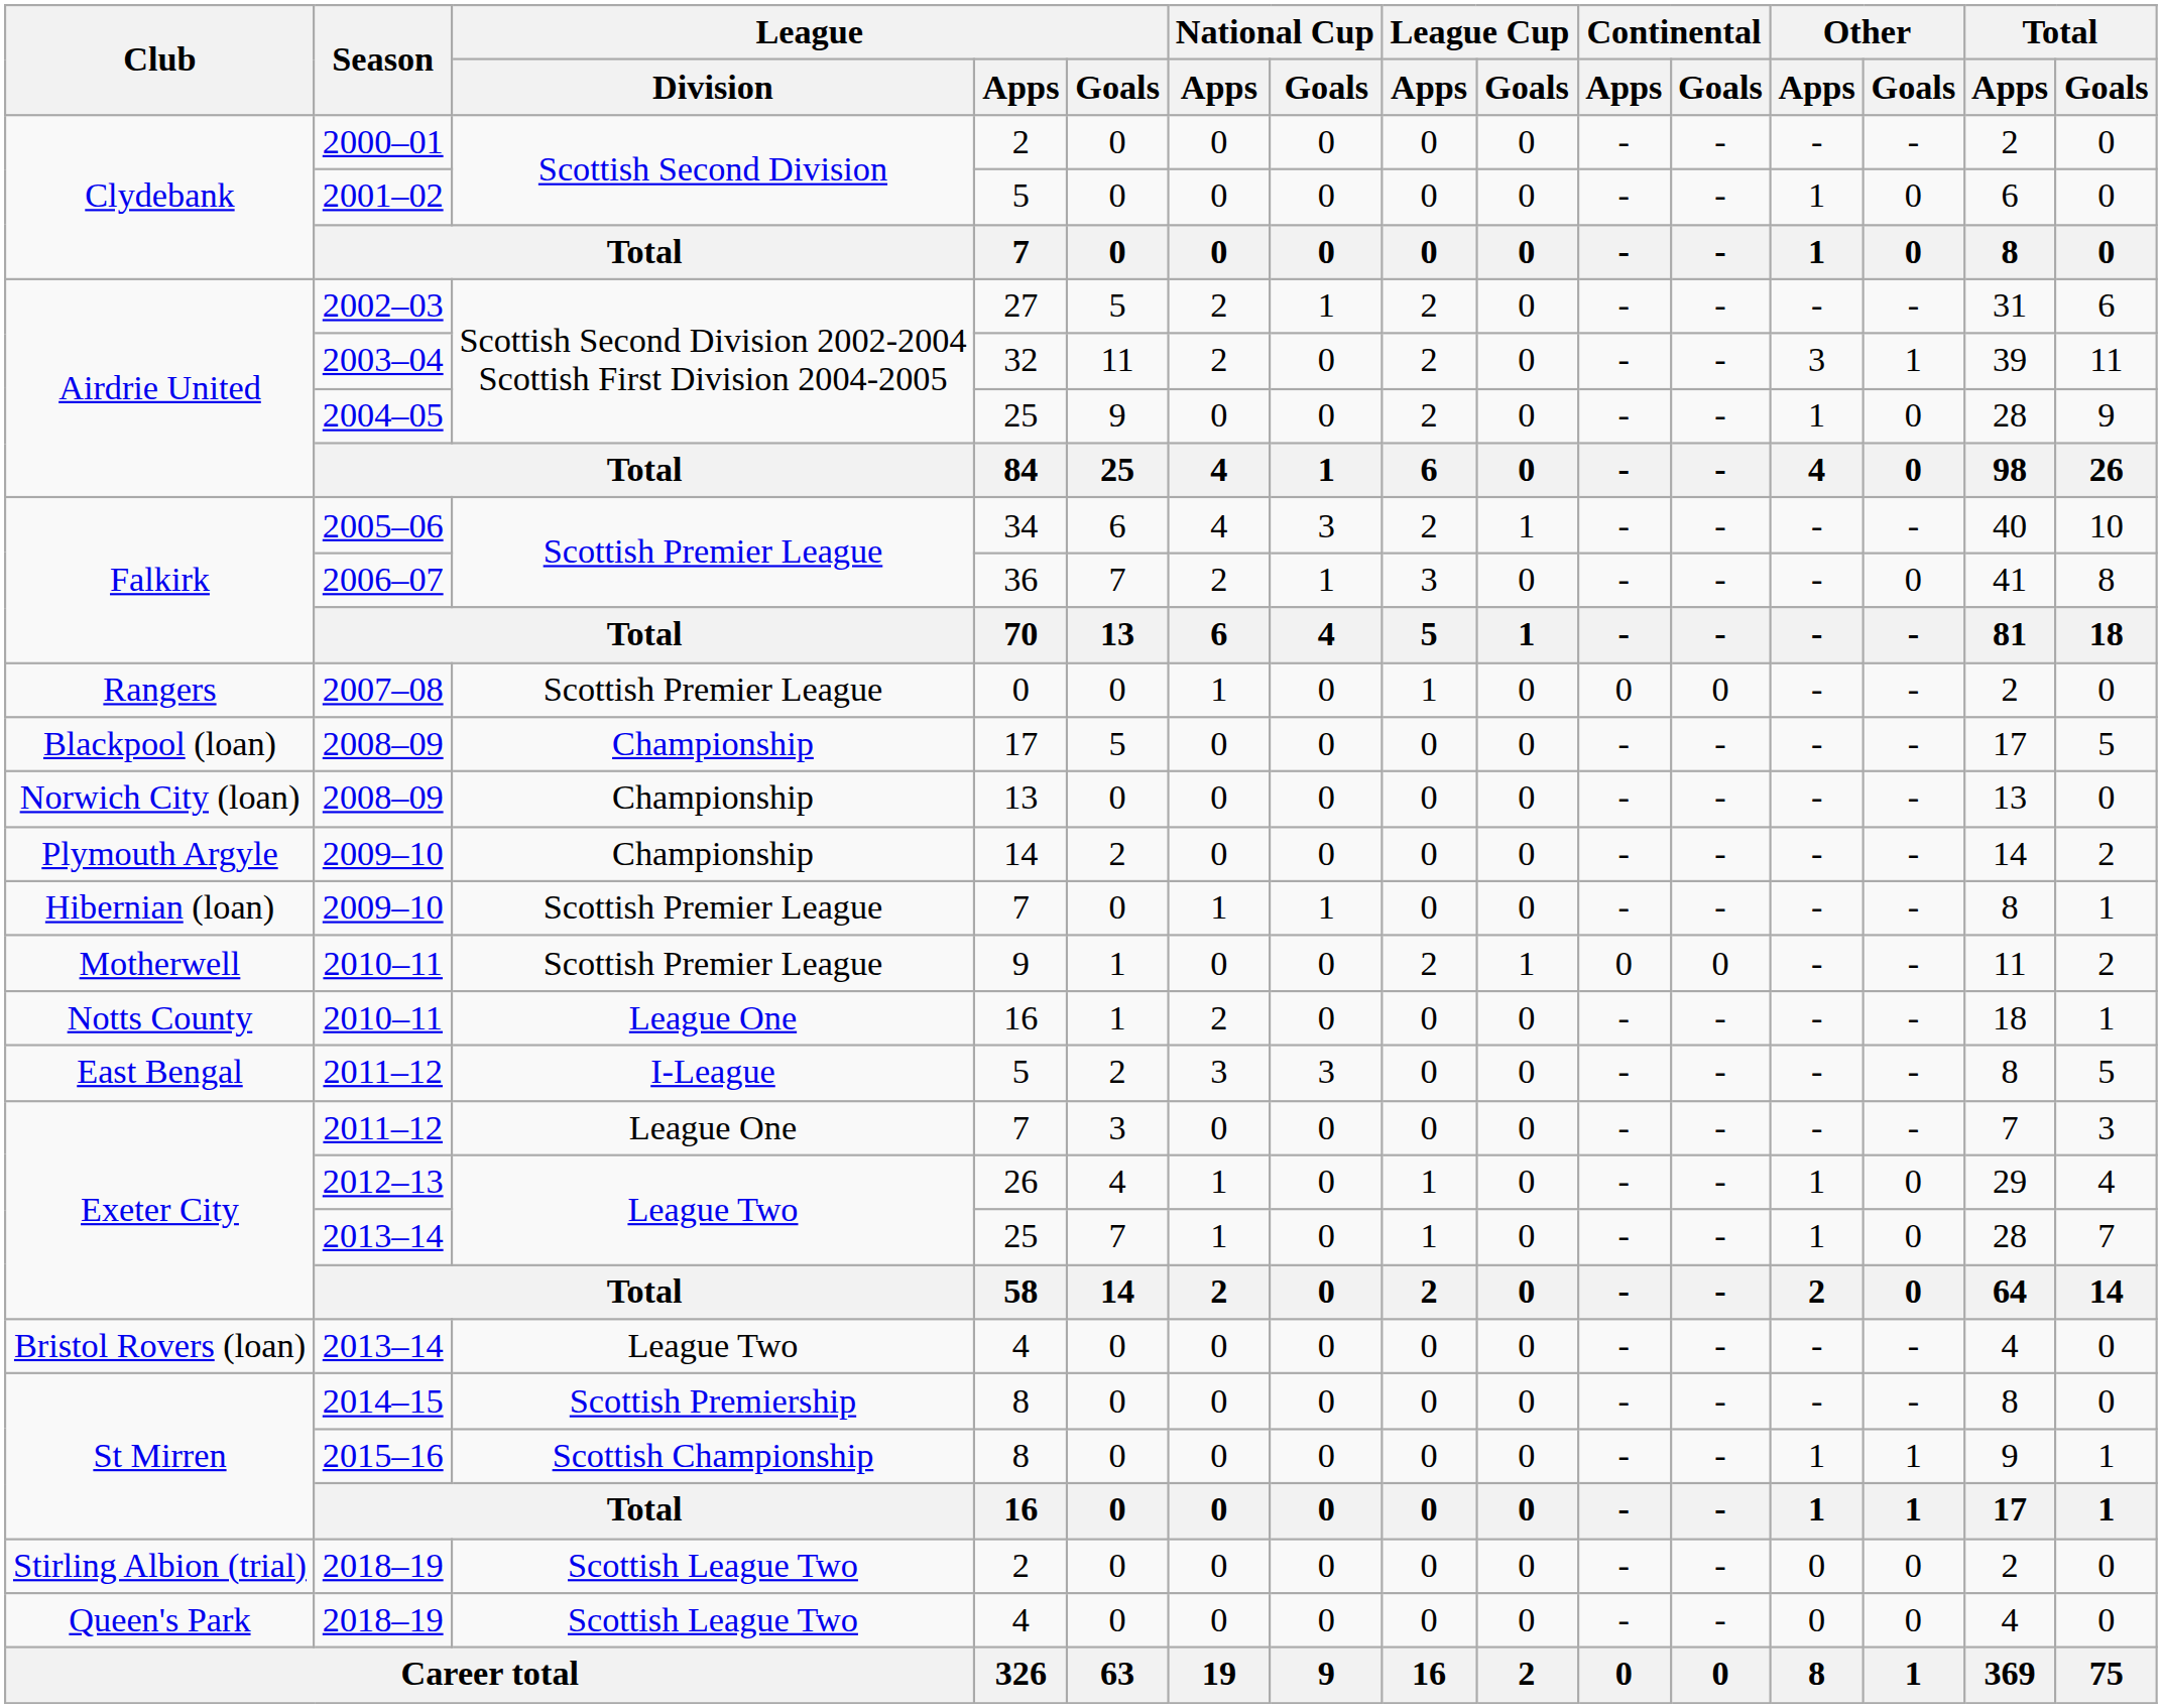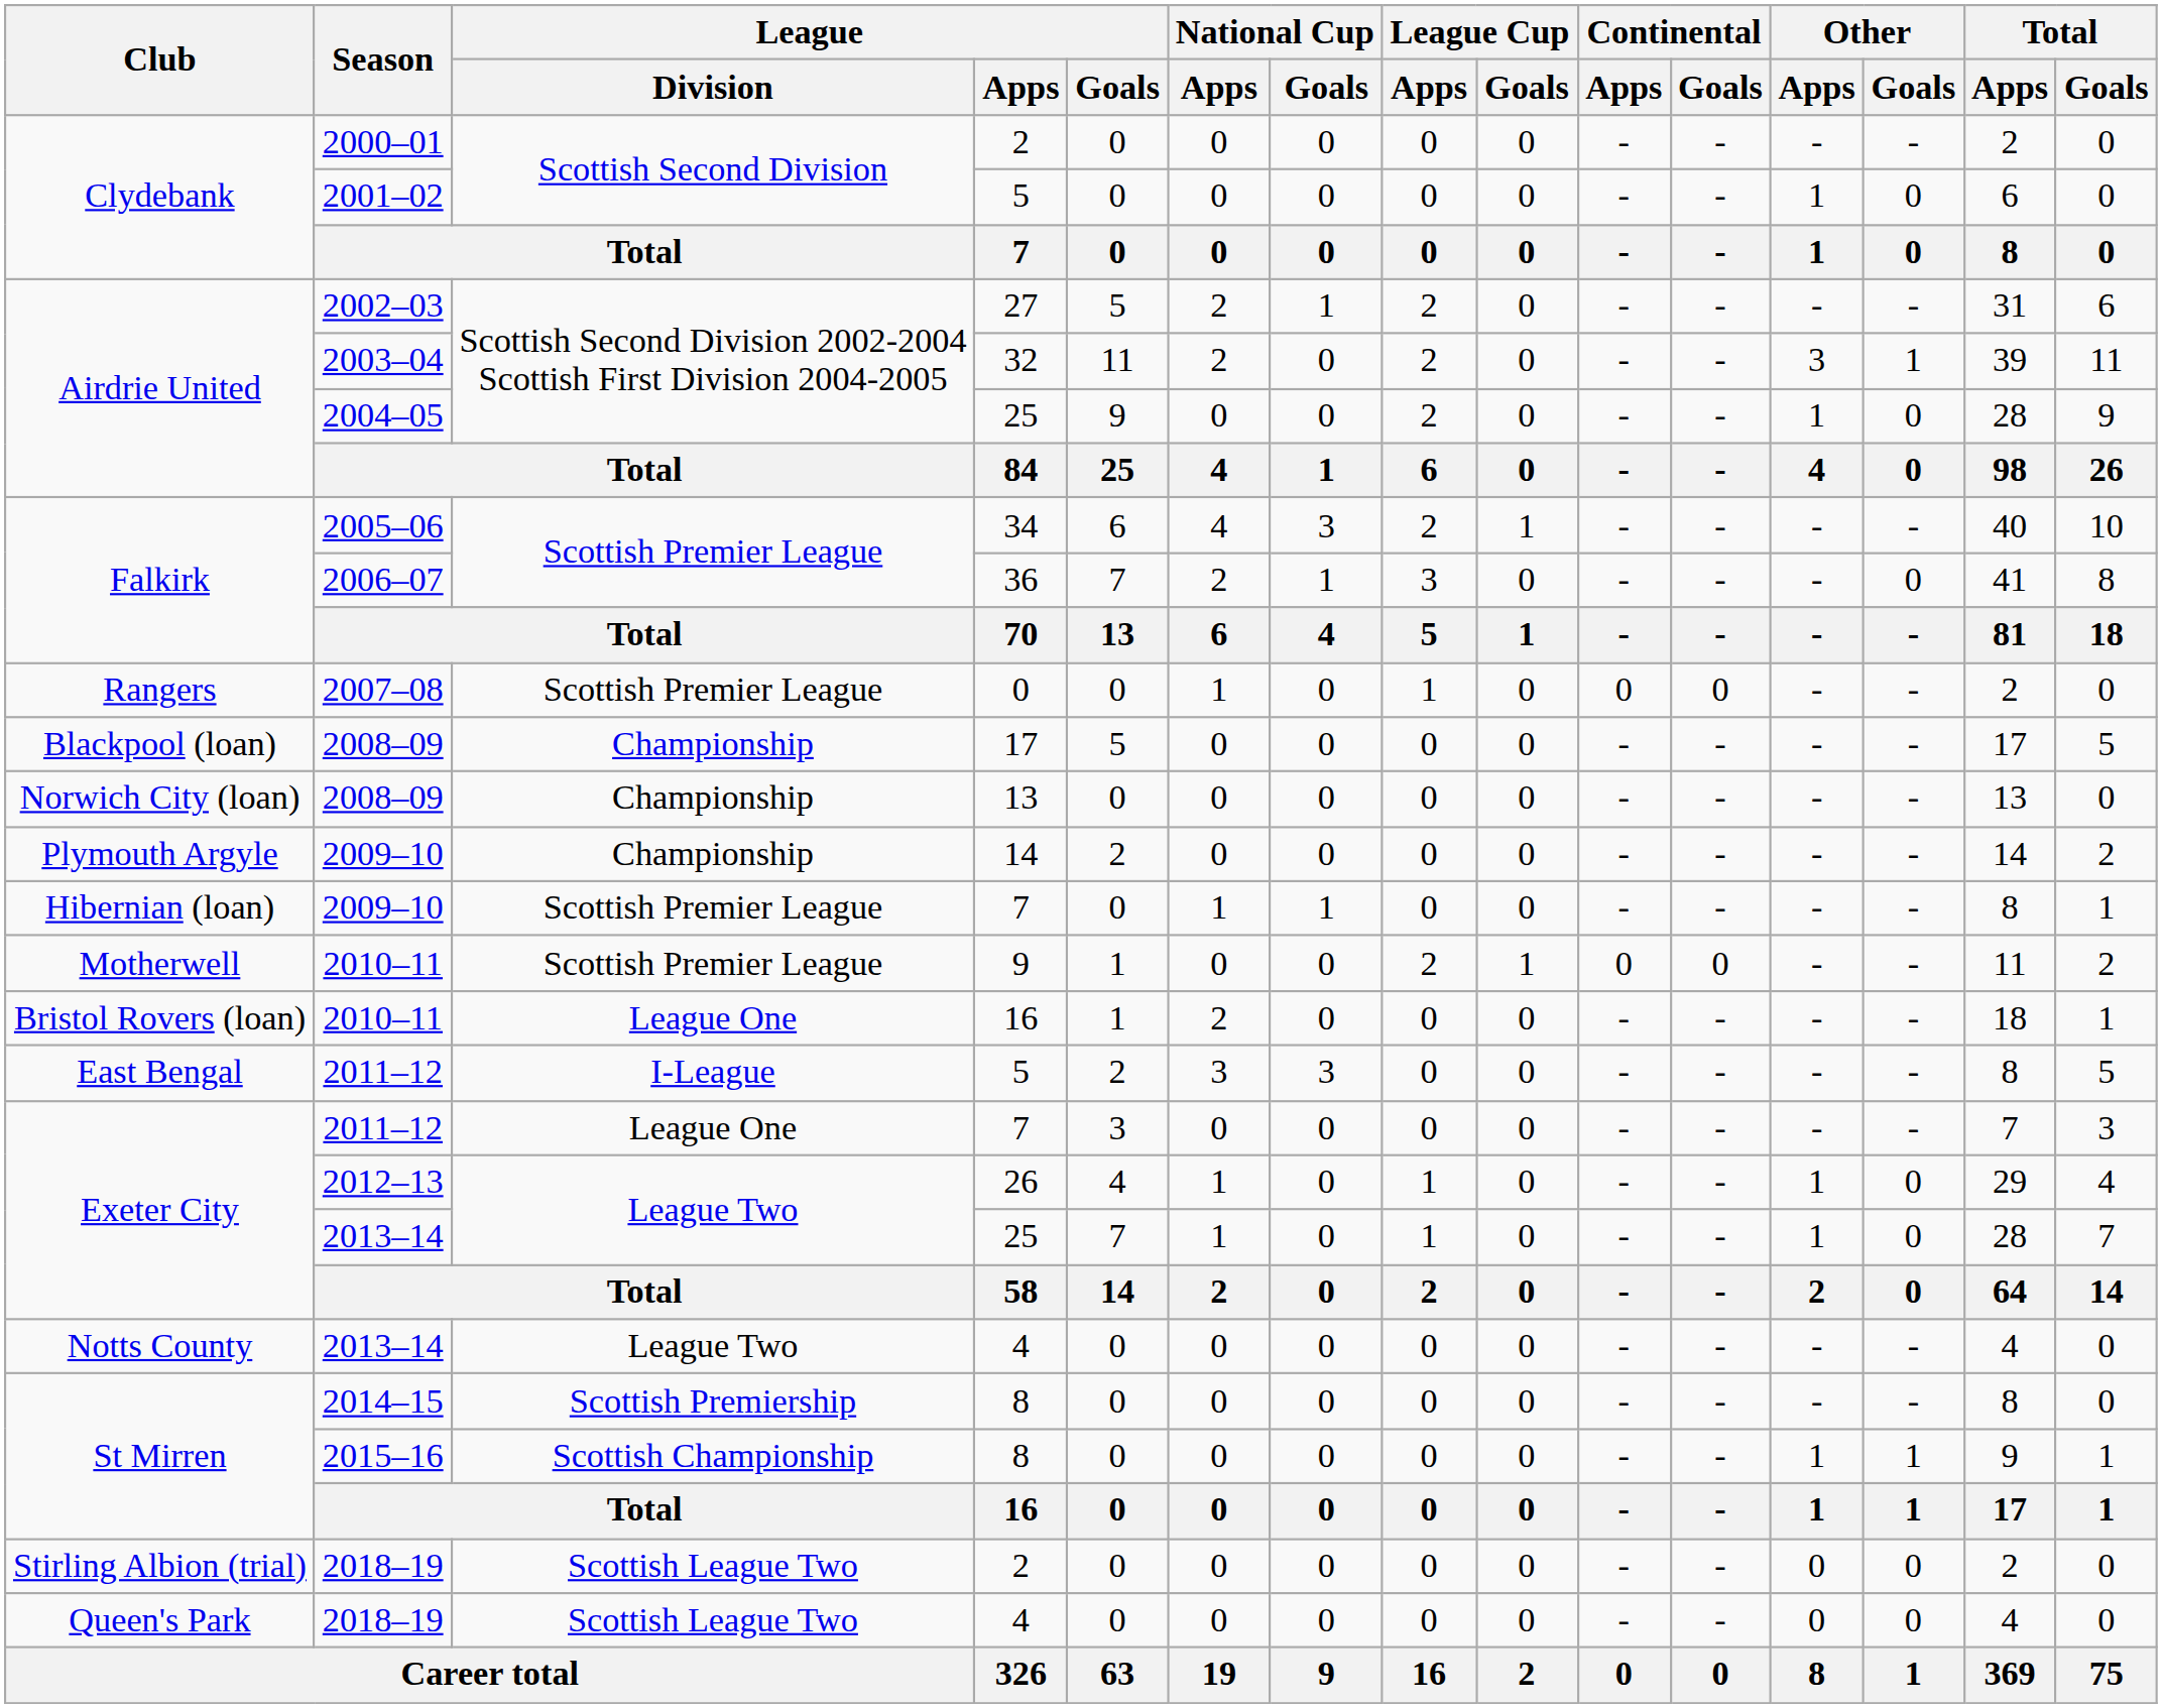2010–11 / 16 | Club: Notts County -> Bristol Rovers (loan)
2013–14 / 4 | Club: Bristol Rovers (loan) -> Notts County
